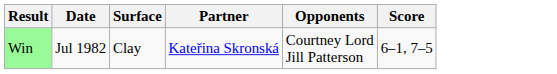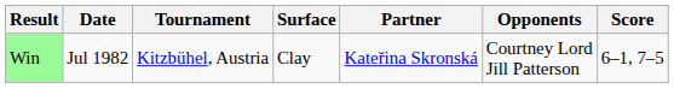+ column: Tournament | Kitzbühel, Austria
